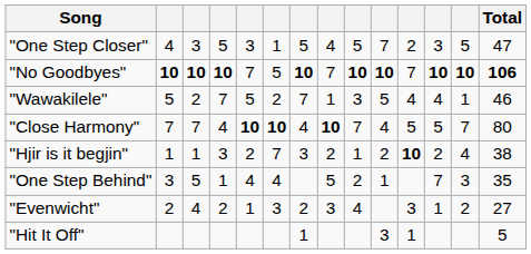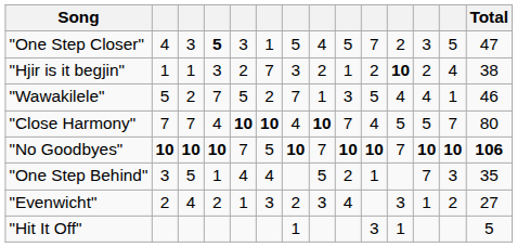"One Step Closer" | column 4: normal -> bold
rows swapped: "Hjir is it begjin" <-> "No Goodbyes"
